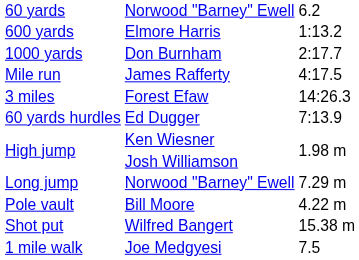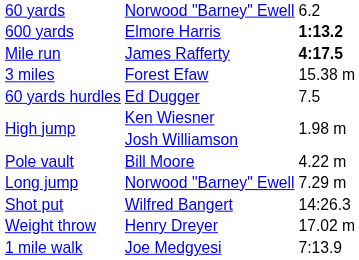Elmore Harris | column 3: normal -> bold
- row: 1000 yards | Don Burnham | 2:17.7
James Rafferty | column 3: normal -> bold
Forest Efaw | column 3: 14:26.3 -> 15.38 m
Ed Dugger | column 3: 7:13.9 -> 7.5
rows swapped: Bill Moore <-> Long jump / Norwood "Barney" Ewell
Wilfred Bangert | column 3: 15.38 m -> 14:26.3
+ row: Weight throw | Henry Dreyer | 17.02 m
Joe Medgyesi | column 3: 7.5 -> 7:13.9
